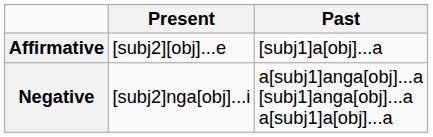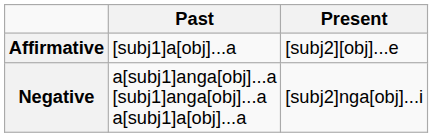columns swapped: Present <-> Past
